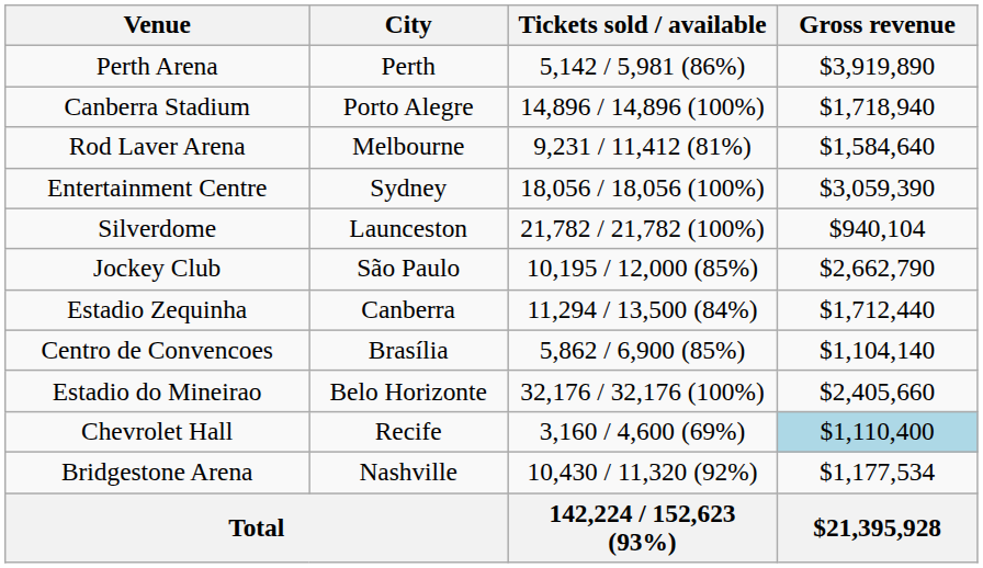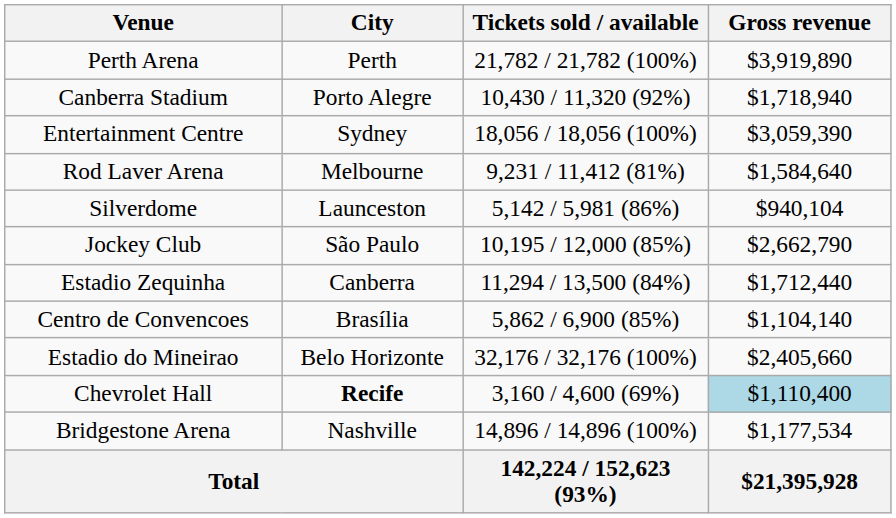Perth Arena | Tickets sold / available: 5,142 / 5,981 (86%) -> 21,782 / 21,782 (100%)
Canberra Stadium | Tickets sold / available: 14,896 / 14,896 (100%) -> 10,430 / 11,320 (92%)
rows swapped: Entertainment Centre <-> Rod Laver Arena
Silverdome | Tickets sold / available: 21,782 / 21,782 (100%) -> 5,142 / 5,981 (86%)
Chevrolet Hall | City: normal -> bold
Bridgestone Arena | Tickets sold / available: 10,430 / 11,320 (92%) -> 14,896 / 14,896 (100%)
